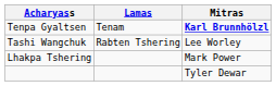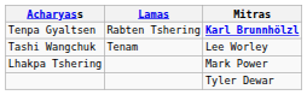Tenpa Gyaltsen | Lamas: Tenam -> Rabten Tshering
Tashi Wangchuk | Lamas: Rabten Tshering -> Tenam
